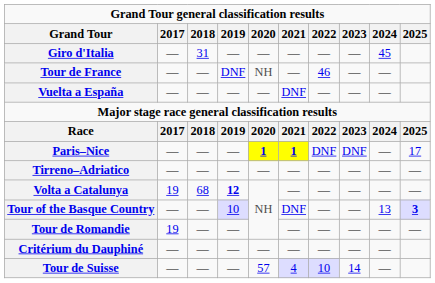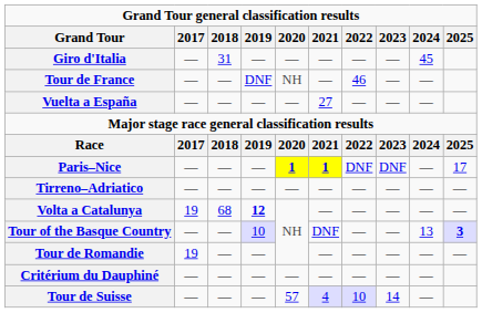Vuelta a España | 2021: DNF -> 27
